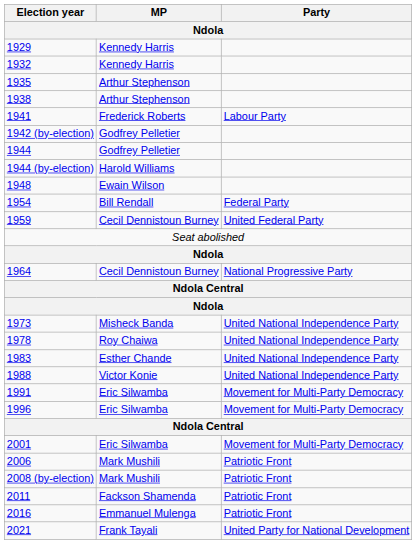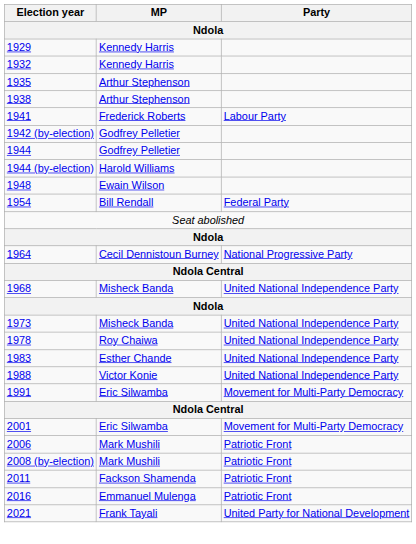- row: 1959 | Cecil Dennistoun Burney | United Federal Party
+ row: 1968 | Misheck Banda | United National Independence Party
- row: 1996 | Eric Silwamba | Movement for Multi-Party Democracy
